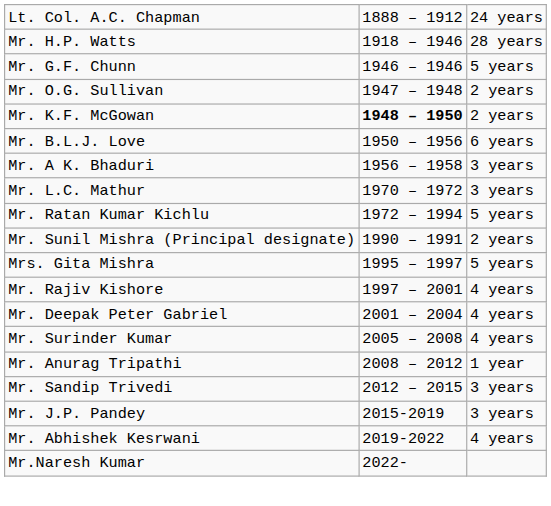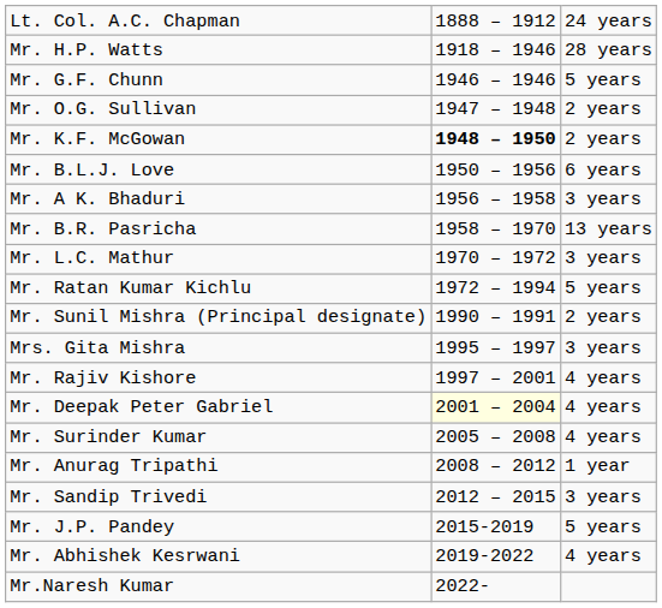+ row: Mr. B.R. Pasricha | 1958 – 1970 | 13 years
Mrs. Gita Mishra | column 3: 5 years -> 3 years
Mr. Deepak Peter Gabriel | column 2: no background -> lightyellow background
Mr. J.P. Pandey | column 3: 3 years -> 5 years
